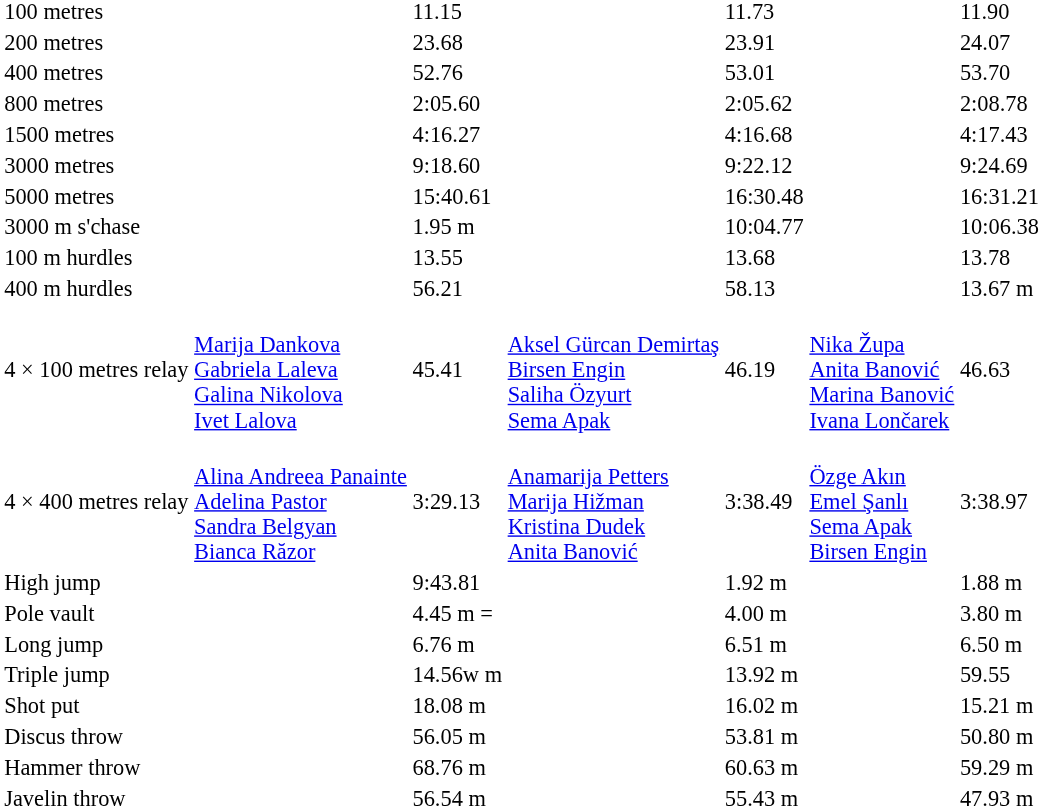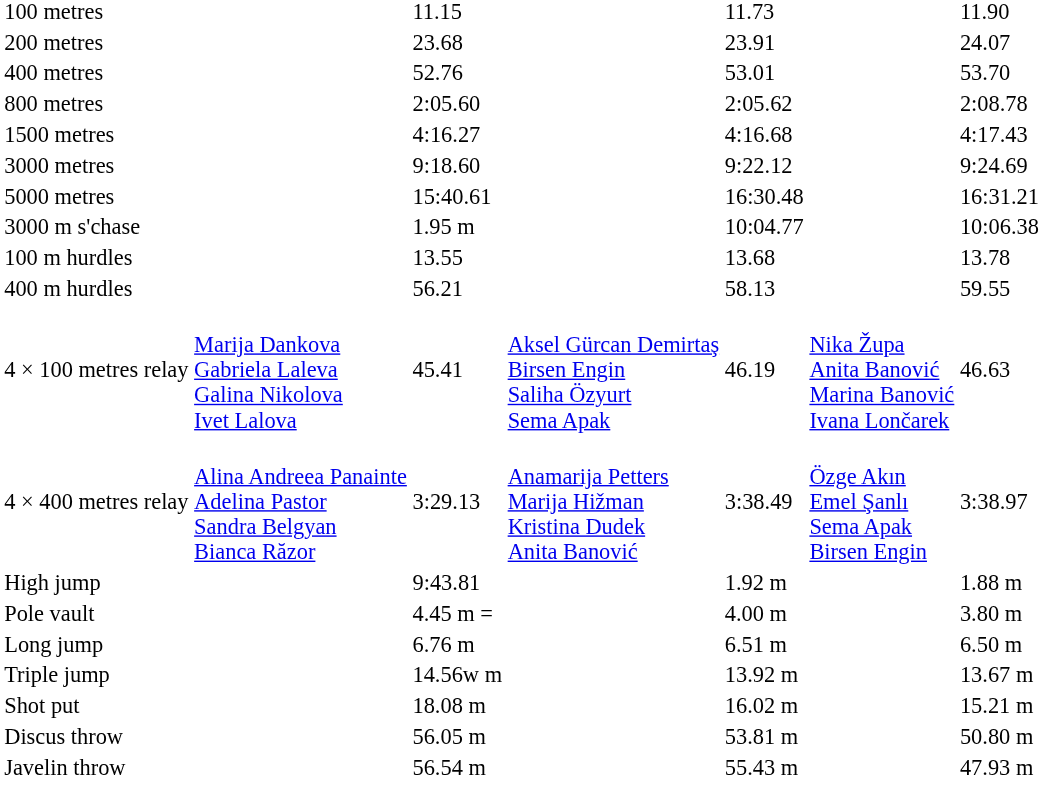400 m hurdles | column 7: 13.67 m -> 59.55
Triple jump | column 7: 59.55 -> 13.67 m
- row: Hammer throw | 68.76 m | 60.63 m | 59.29 m
